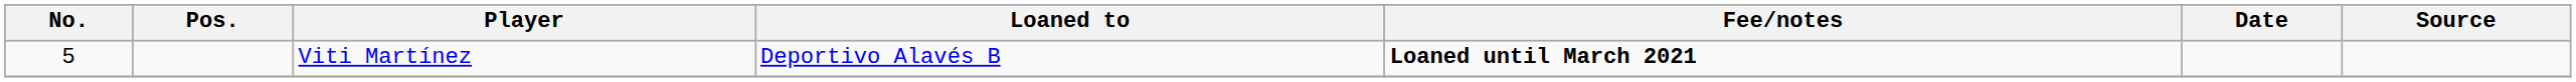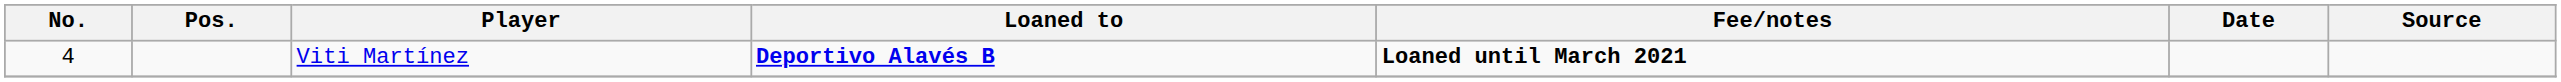Viti Martínez | No.: 5 -> 4
Viti Martínez | Loaned to: normal -> bold
